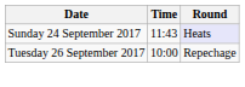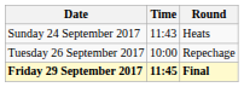Sunday 24 September 2017 | Round: lavender background -> no background
+ row: Friday 29 September 2017 | 11:45 | Final
